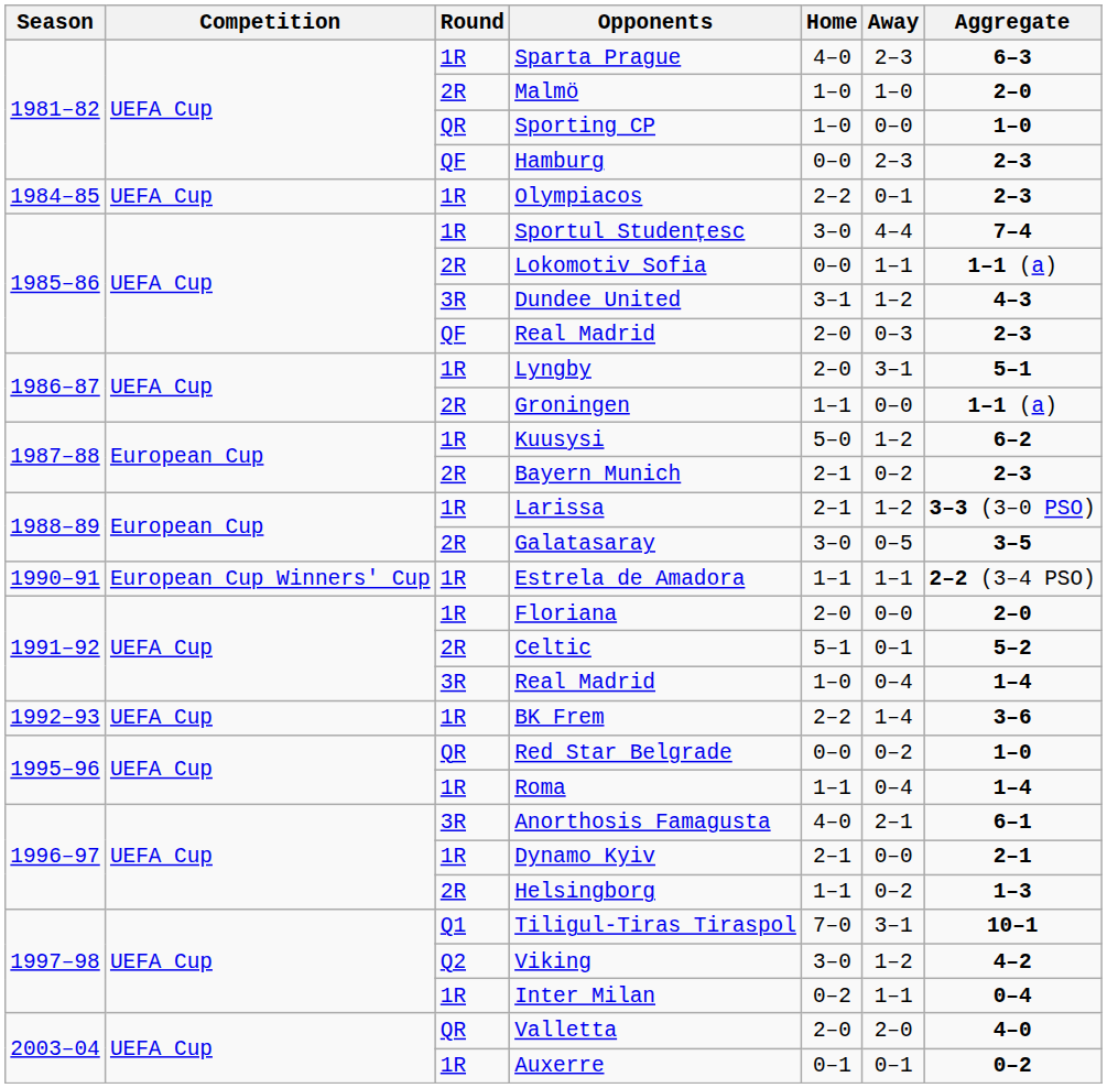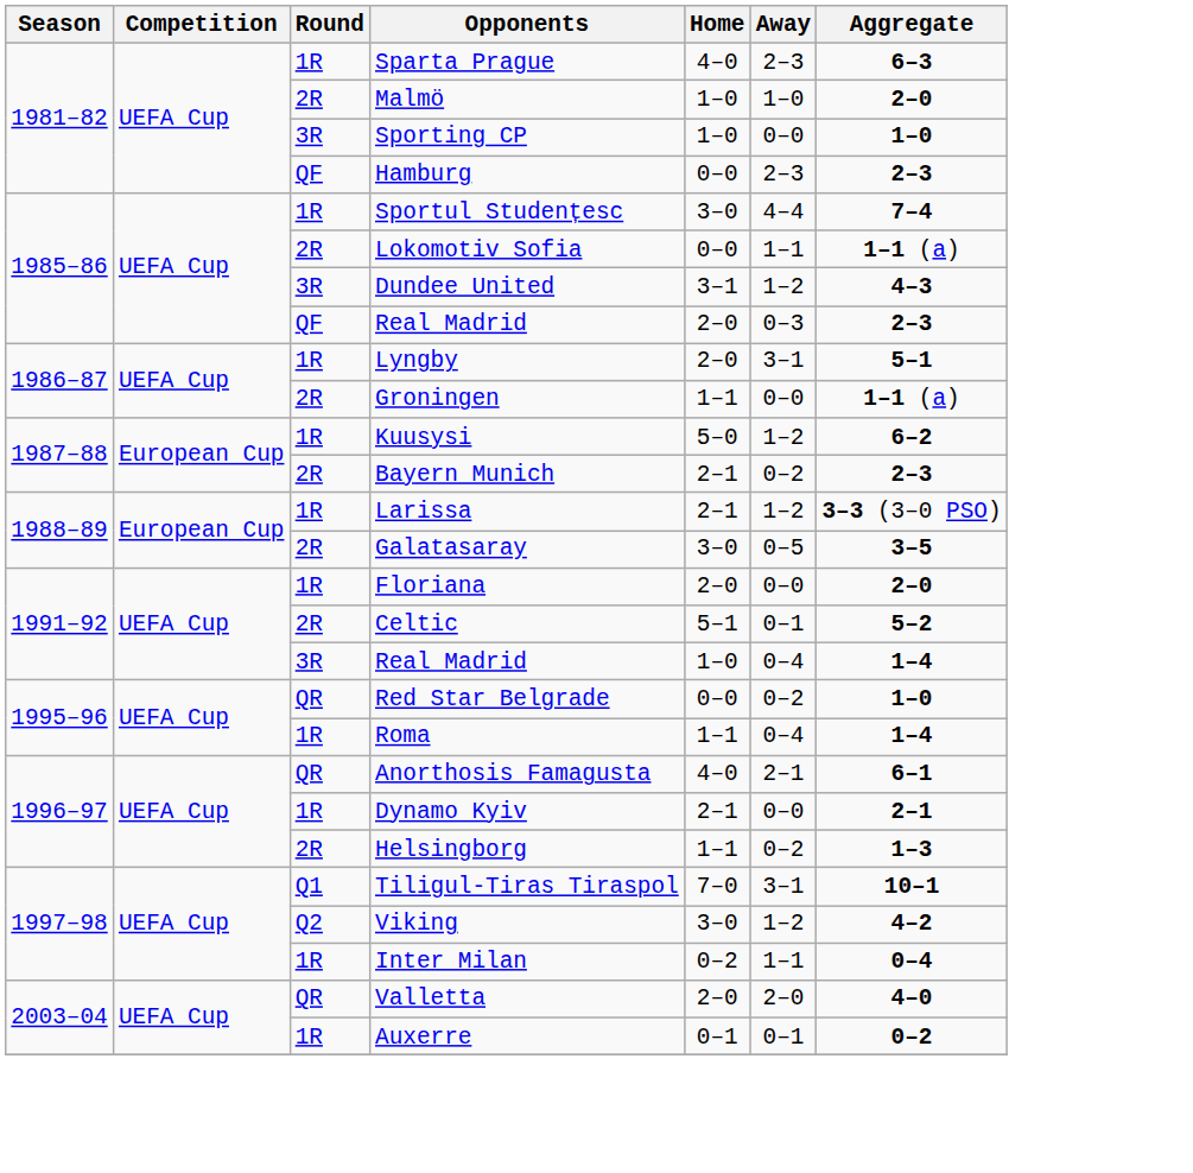Sporting CP | Round: QR -> 3R
- row: 1984–85 | UEFA Cup | 1R | Olympiacos | 2–2 | 0–1 | 2–3
- row: 1990–91 | European Cup Winners' Cup | 1R | Estrela de Amadora | 1–1 | 1–1 | 2–2 (3–4 PSO)
- row: 1992–93 | UEFA Cup | 1R | BK Frem | 2–2 | 1–4 | 3–6
Anorthosis Famagusta | Round: 3R -> QR
